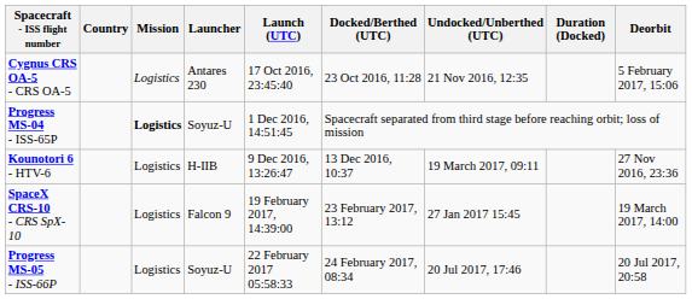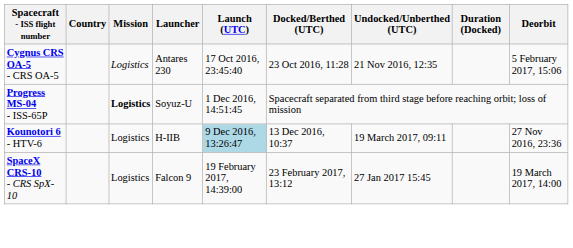Kounotori 6 - HTV-6 | Launch (UTC): no background -> lightblue background
- row: Progress MS-05 - ISS-66P | Logistics | Soyuz-U | 22 February 2017 05:58:33 | 24 February 2017, 08:34 | 20 Jul 2017, 17:46 | 20 Jul 2017, 20:58
